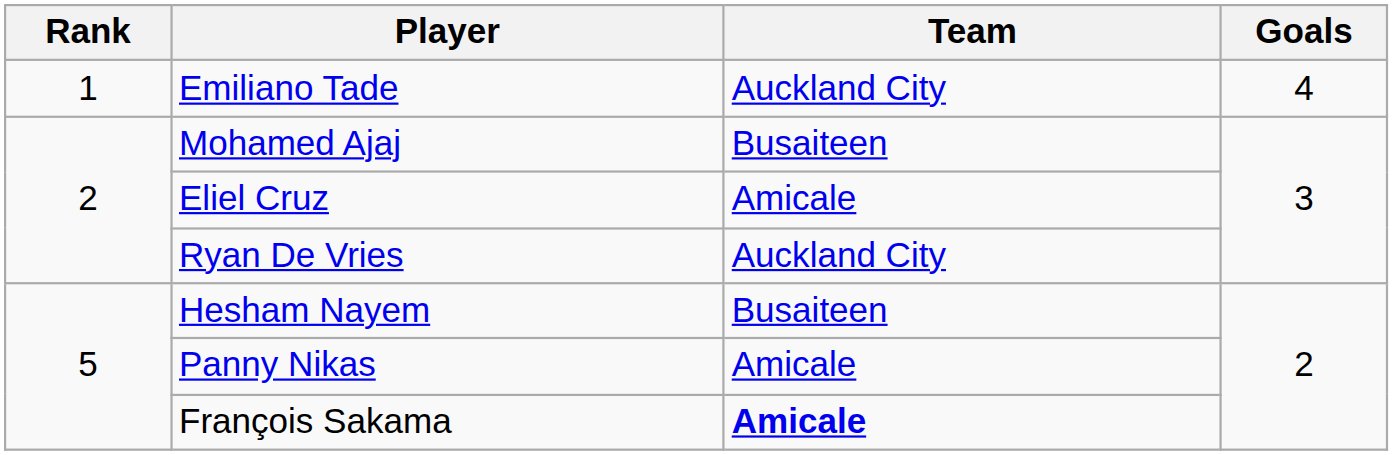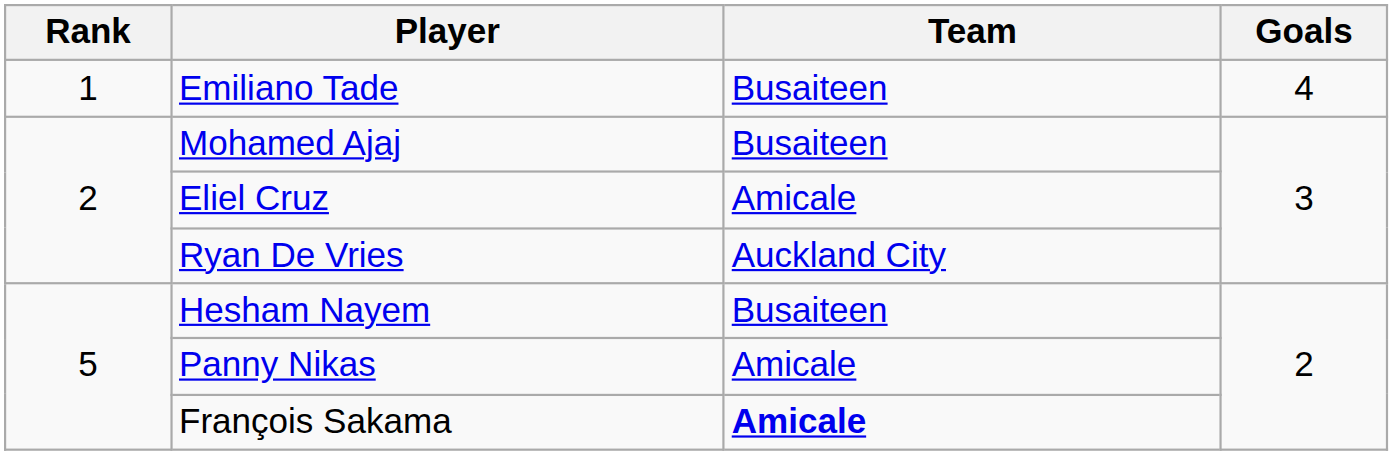Emiliano Tade | Team: Auckland City -> Busaiteen
